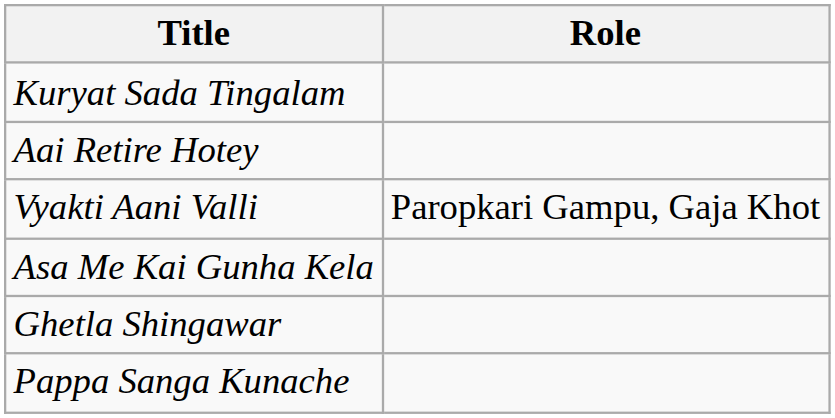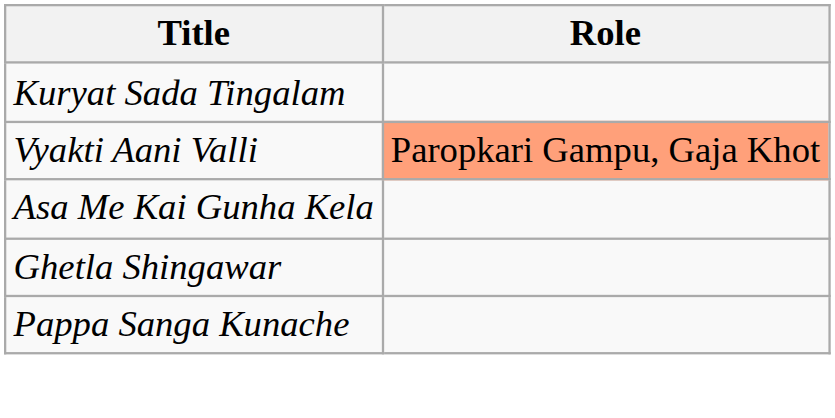- row: Aai Retire Hotey
Vyakti Aani Valli | Role: no background -> lightsalmon background
